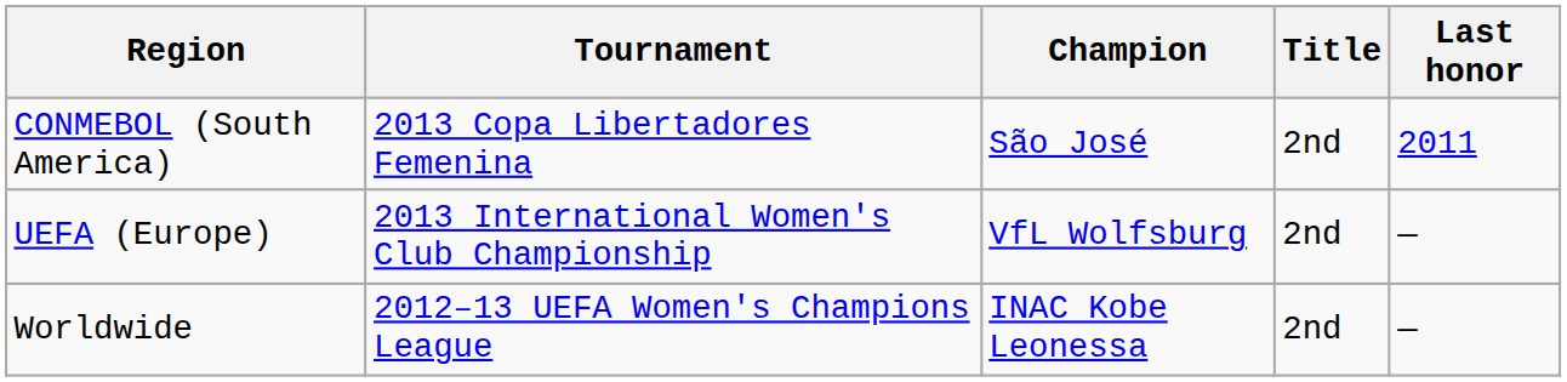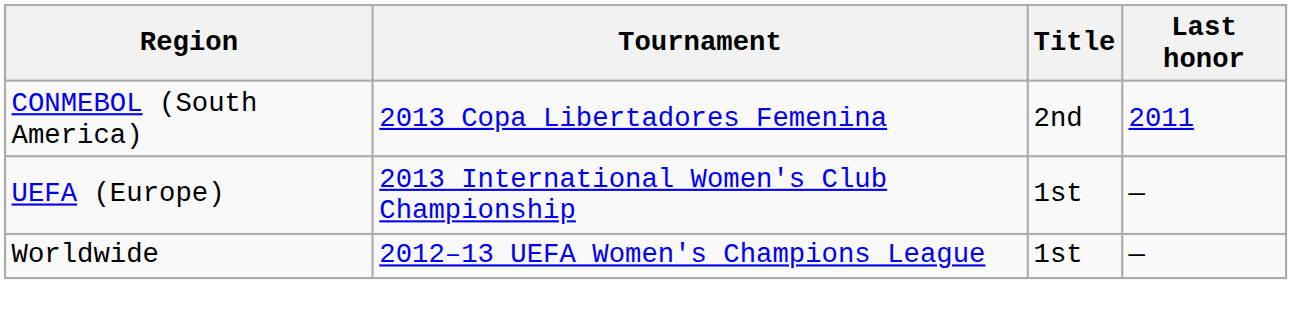- column: Champion | São José | VfL Wolfsburg | INAC Kobe Leonessa
UEFA (Europe) | Title: 2nd -> 1st
Worldwide | Title: 2nd -> 1st
